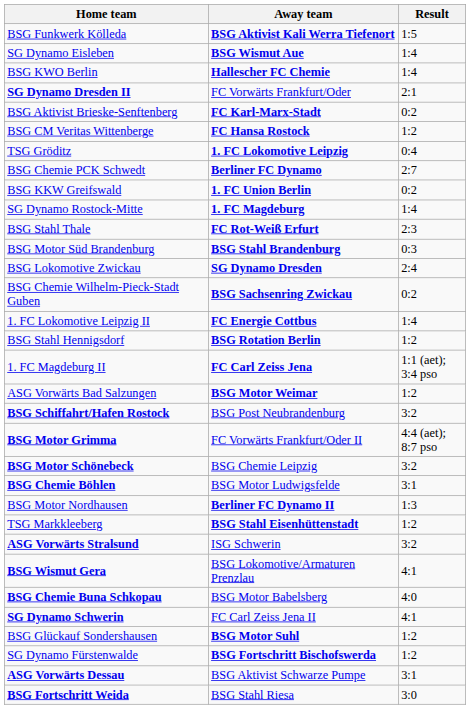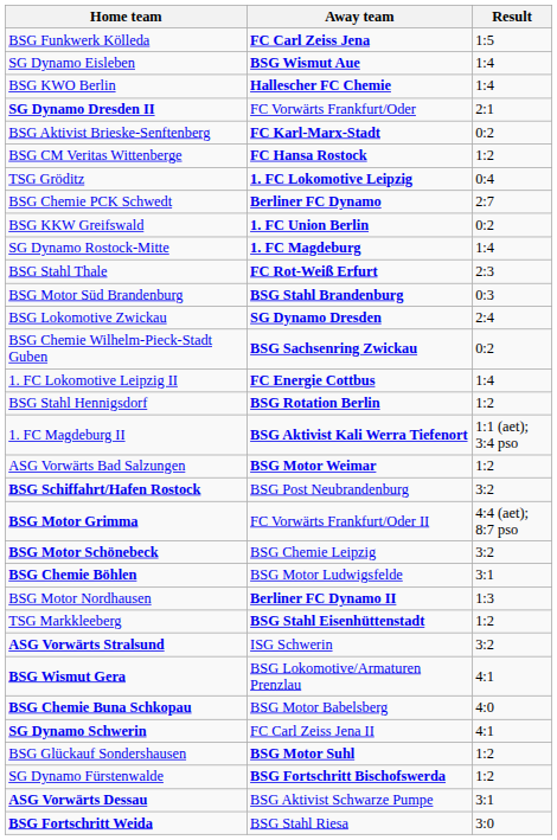BSG Funkwerk Kölleda | Away team: BSG Aktivist Kali Werra Tiefenort -> FC Carl Zeiss Jena
1. FC Magdeburg II | Away team: FC Carl Zeiss Jena -> BSG Aktivist Kali Werra Tiefenort
